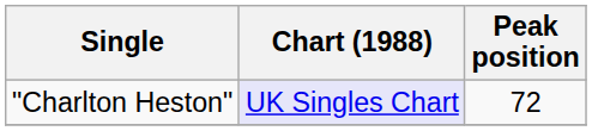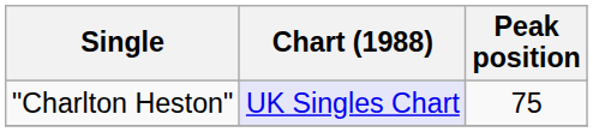"Charlton Heston" | Peak position: 72 -> 75
